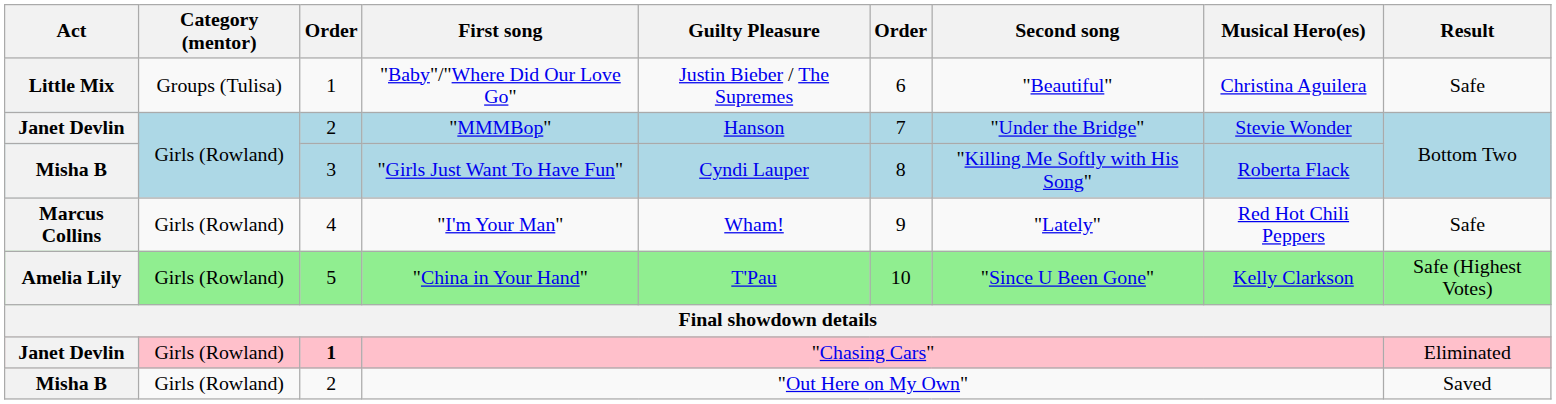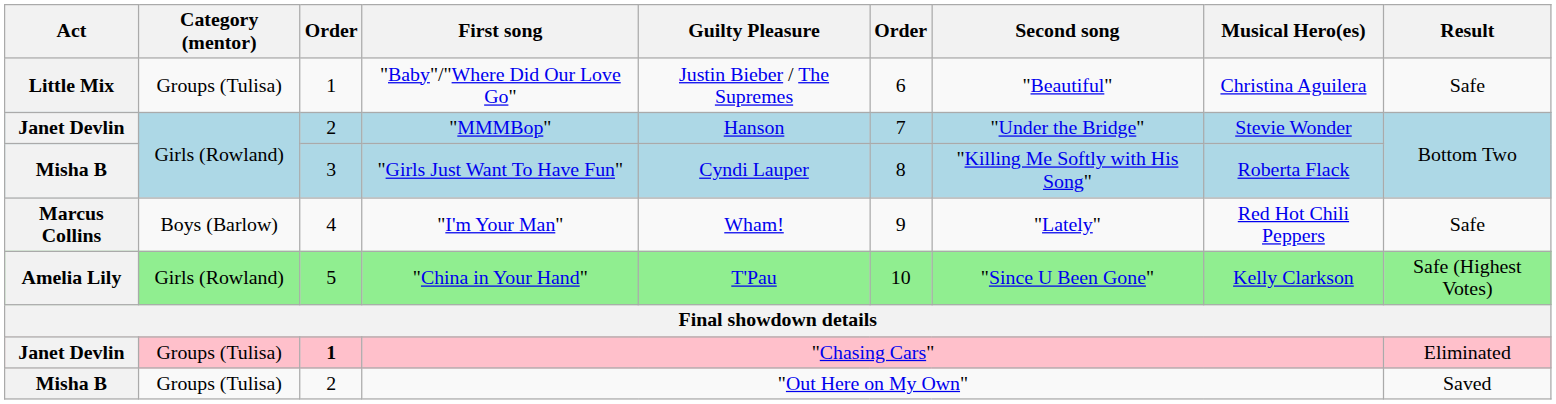"I'm Your Man" | Category (mentor): Girls (Rowland) -> Boys (Barlow)
"Chasing Cars" | Category (mentor): Girls (Rowland) -> Groups (Tulisa)
"Out Here on My Own" | Category (mentor): Girls (Rowland) -> Groups (Tulisa)
